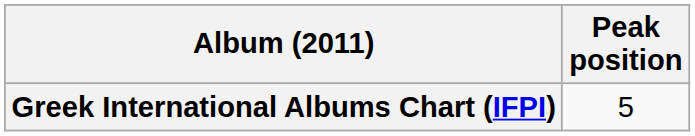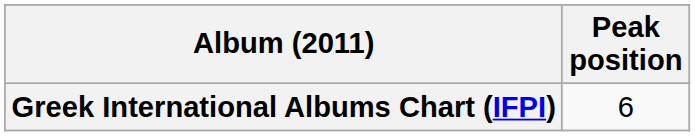Greek International Albums Chart (IFPI) | Peak position: 5 -> 6
